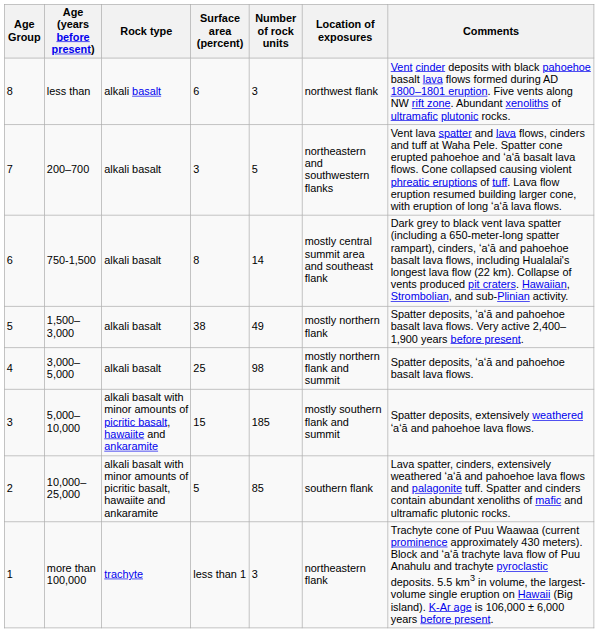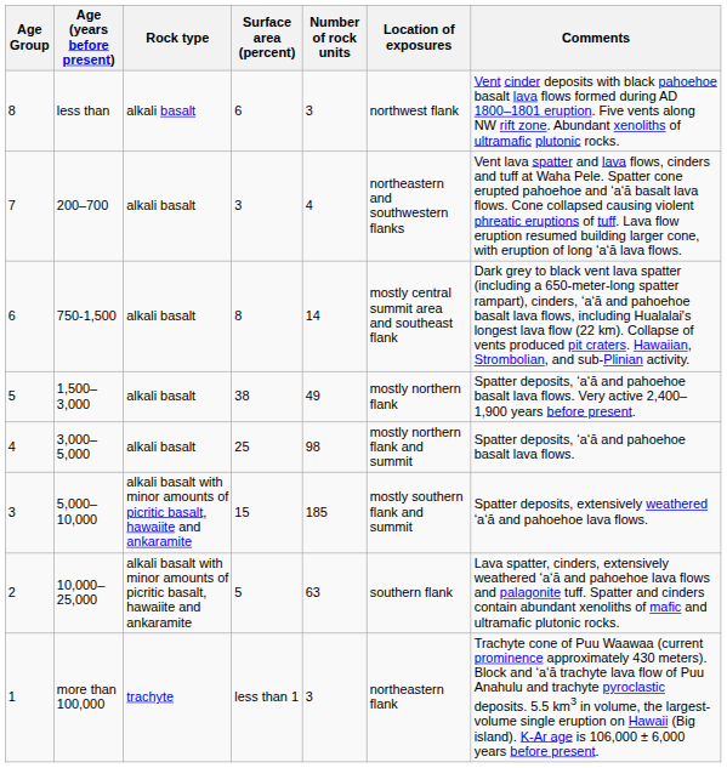7 | Number of rock units: 5 -> 4
2 | Number of rock units: 85 -> 63
